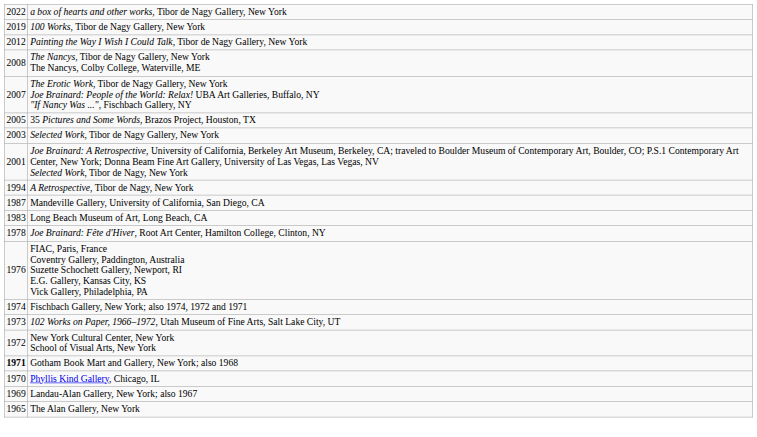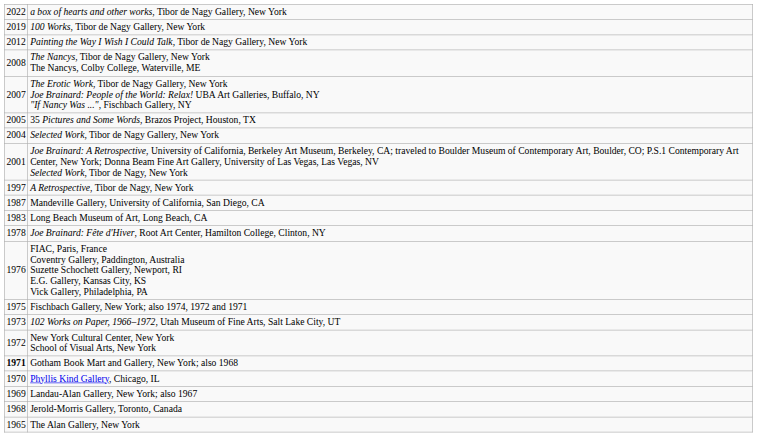Selected Work, Tibor de Nagy Gallery, New York | column 1: 2003 -> 2004
A Retrospective, Tibor de Nagy, New York | column 1: 1994 -> 1997
Fischbach Gallery, New York; also 1974, 1972 and 1971 | column 1: 1974 -> 1975
+ row: 1968 | Jerold-Morris Gallery, Toronto, Canada
